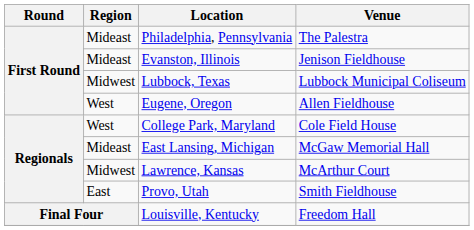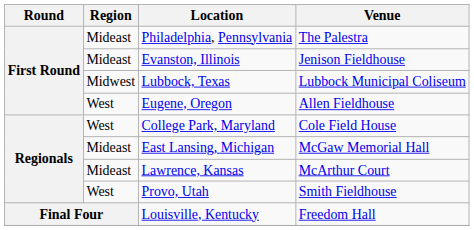Lawrence, Kansas | Region: Midwest -> Mideast
Provo, Utah | Region: East -> West
